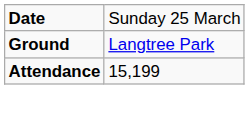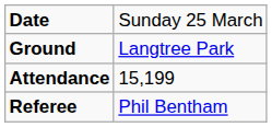+ row: Referee | Phil Bentham
